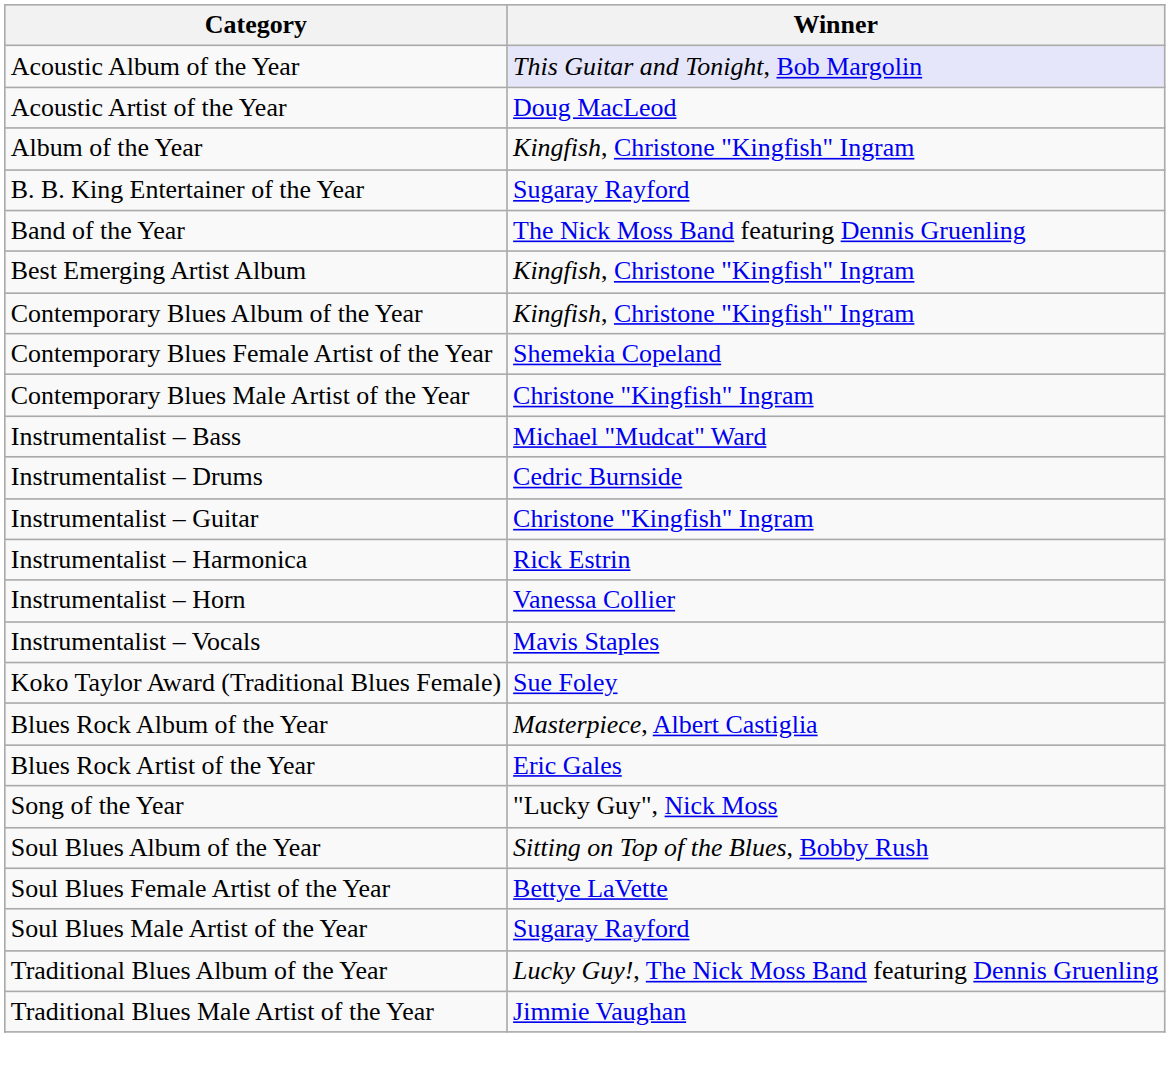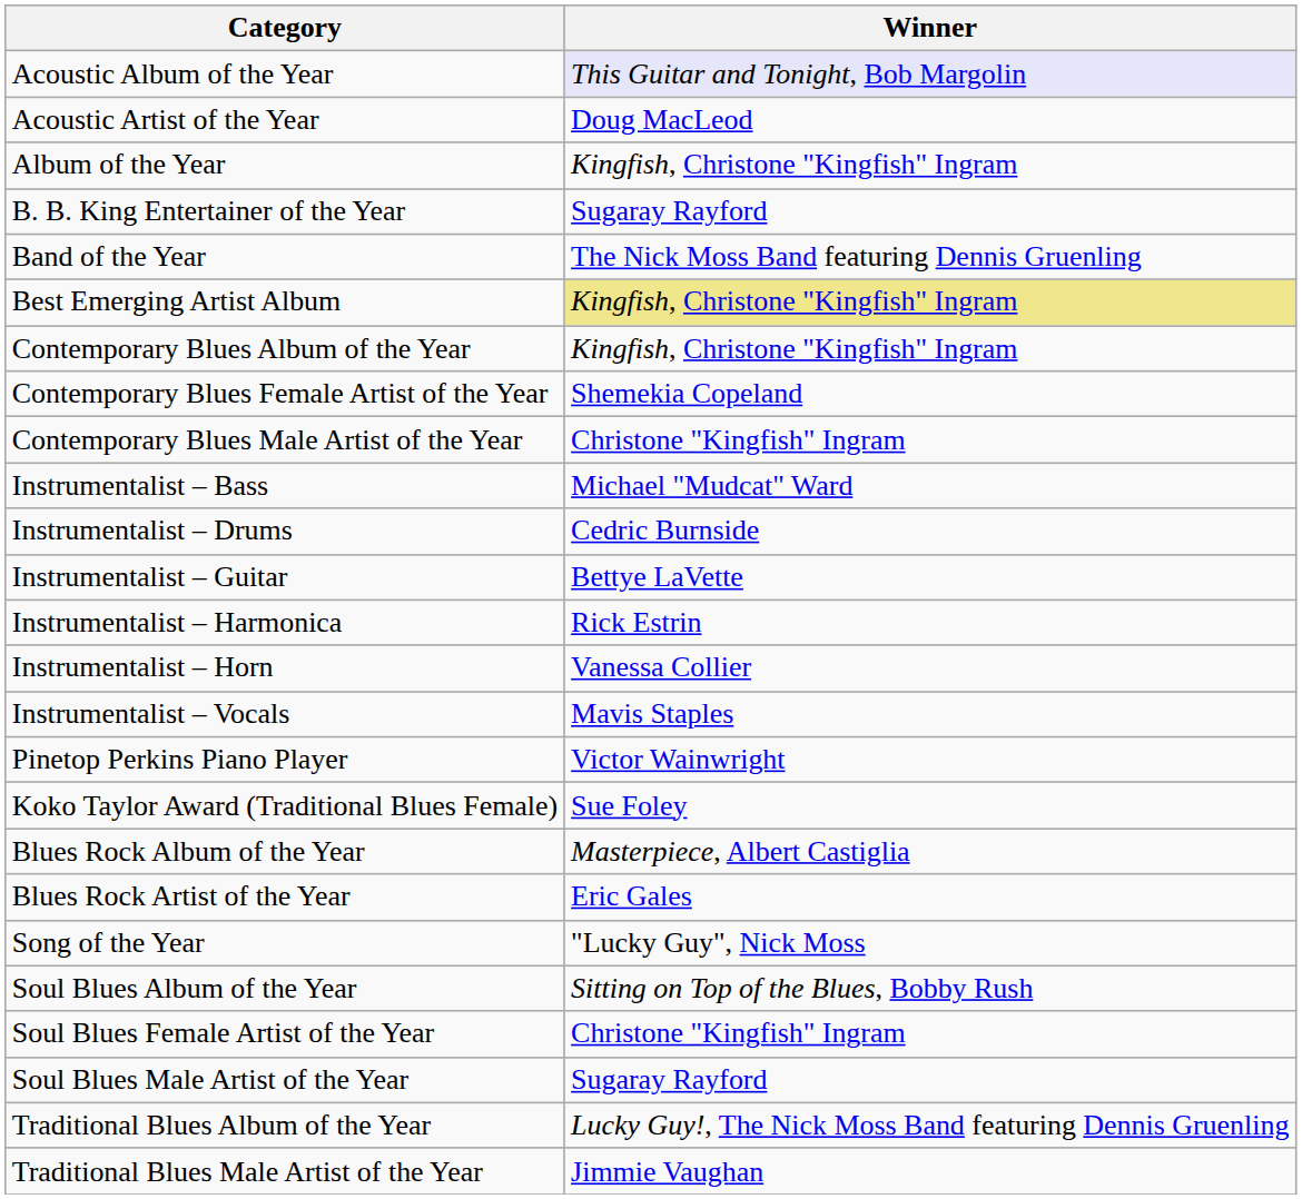Best Emerging Artist Album | Winner: no background -> khaki background
Instrumentalist – Guitar | Winner: Christone "Kingfish" Ingram -> Bettye LaVette
+ row: Pinetop Perkins Piano Player | Victor Wainwright
Soul Blues Female Artist of the Year | Winner: Bettye LaVette -> Christone "Kingfish" Ingram
